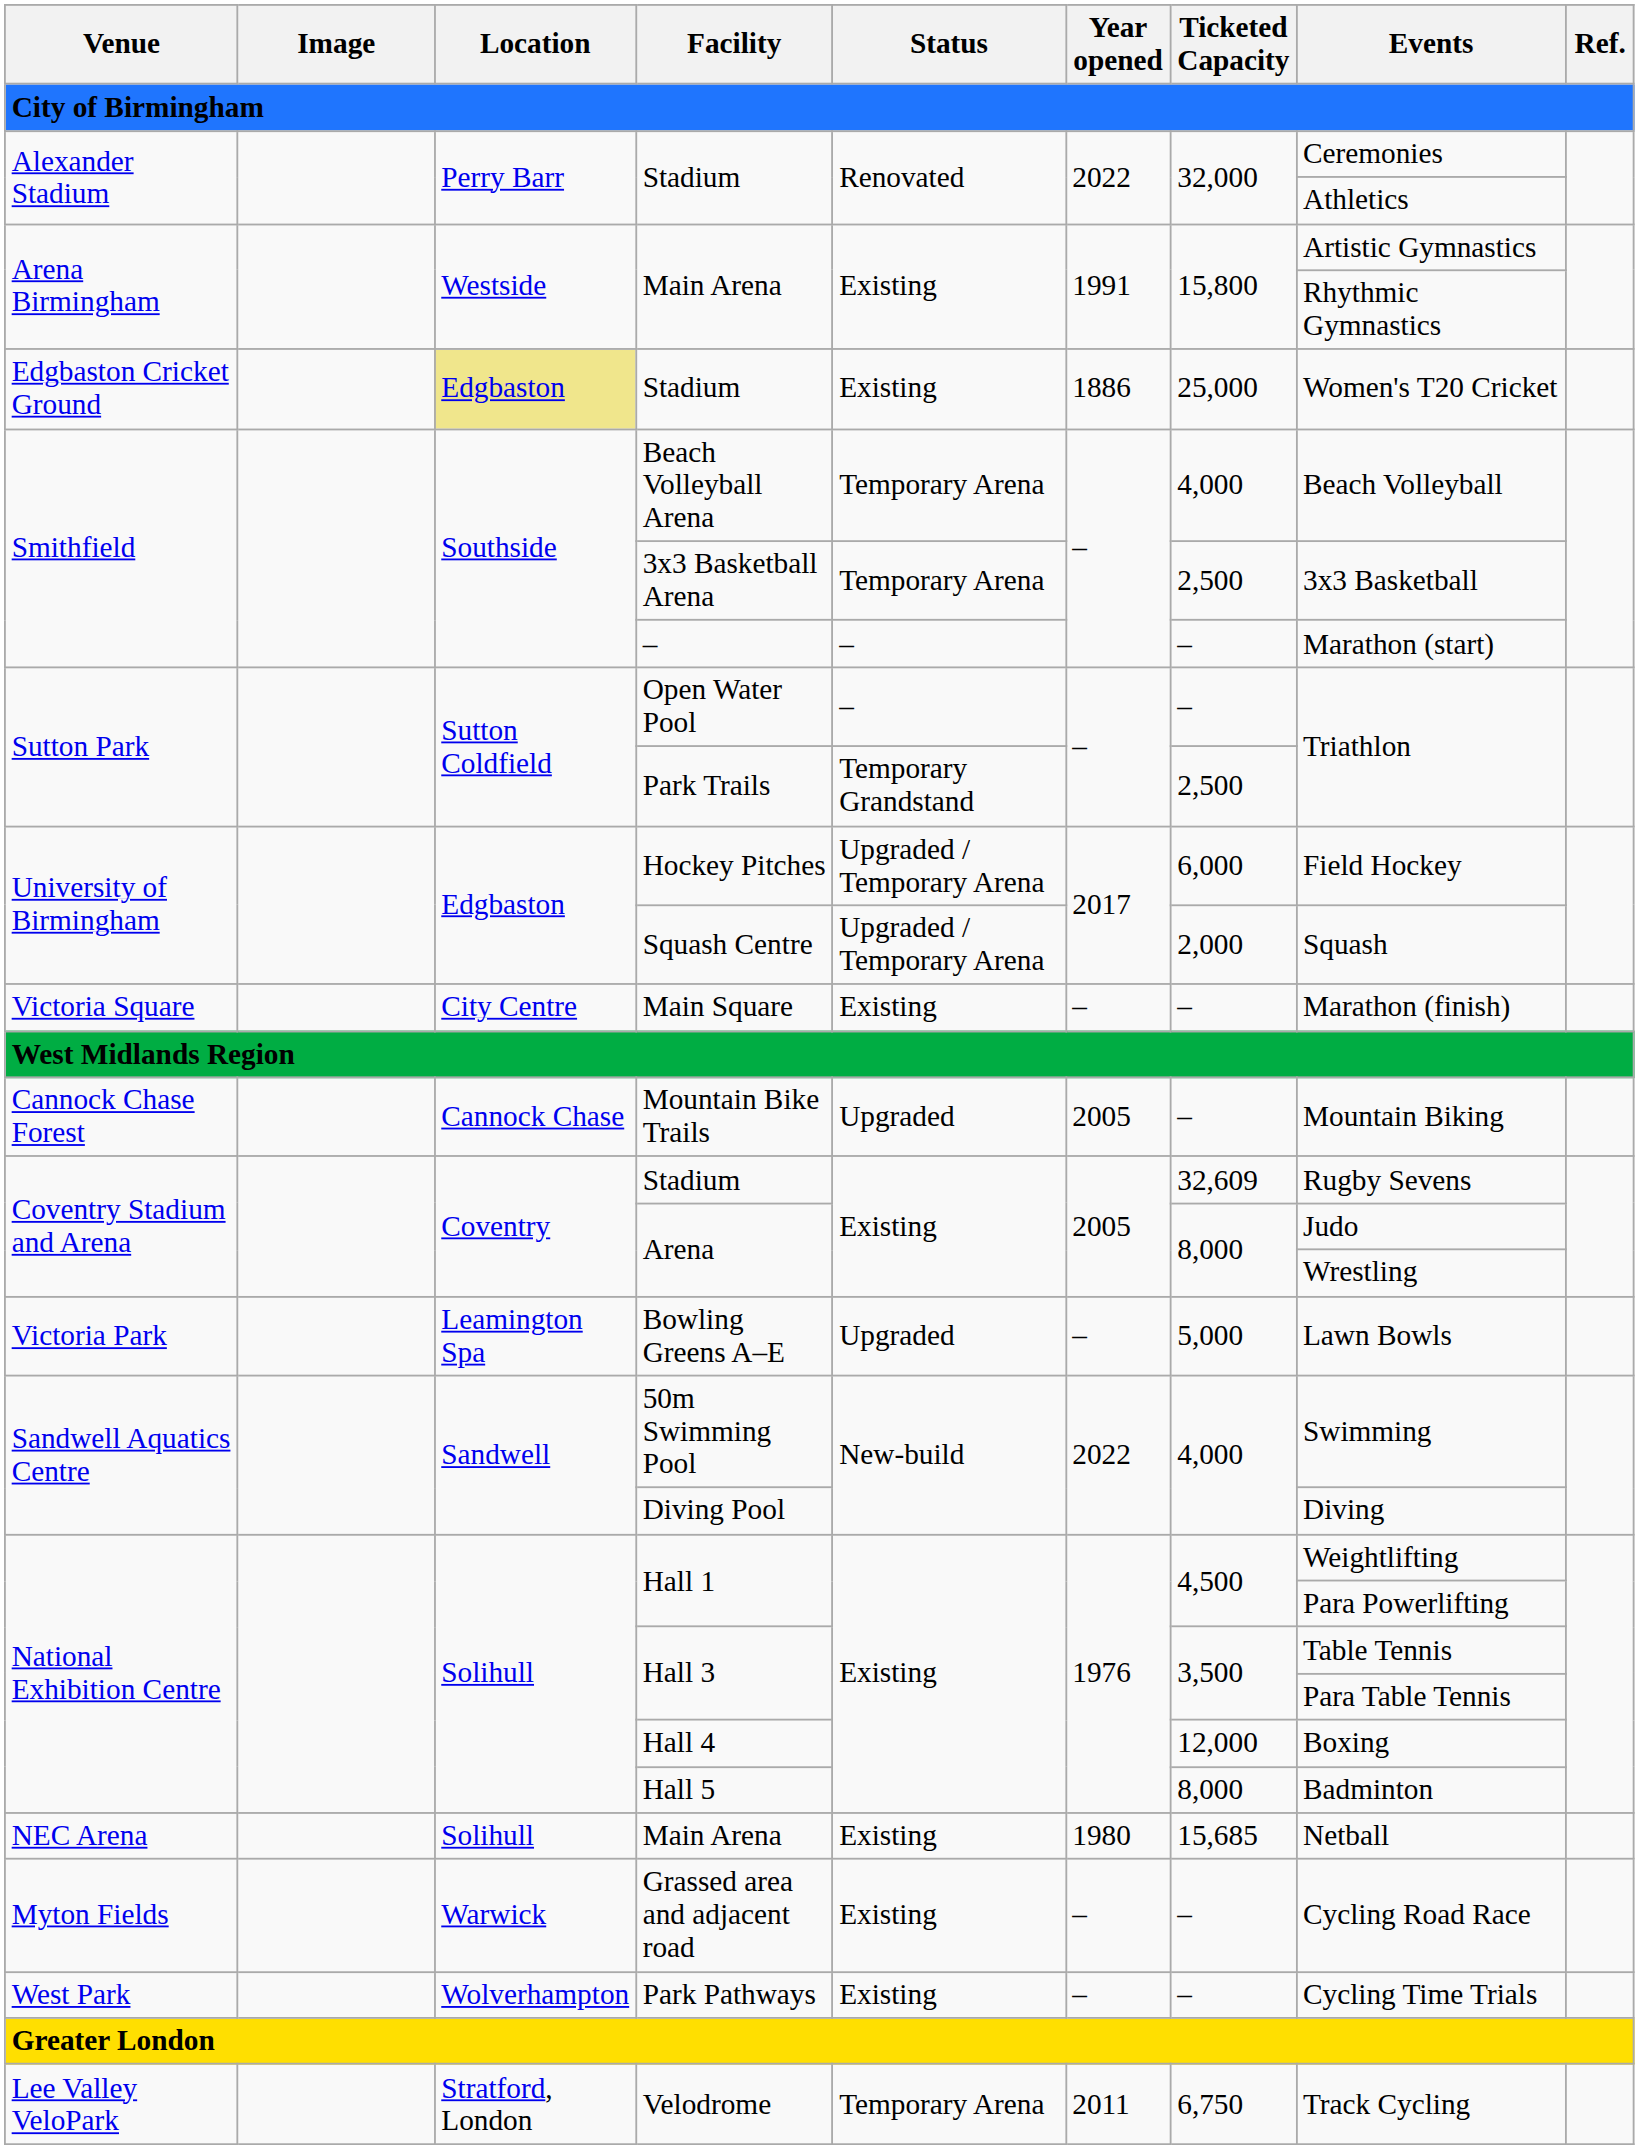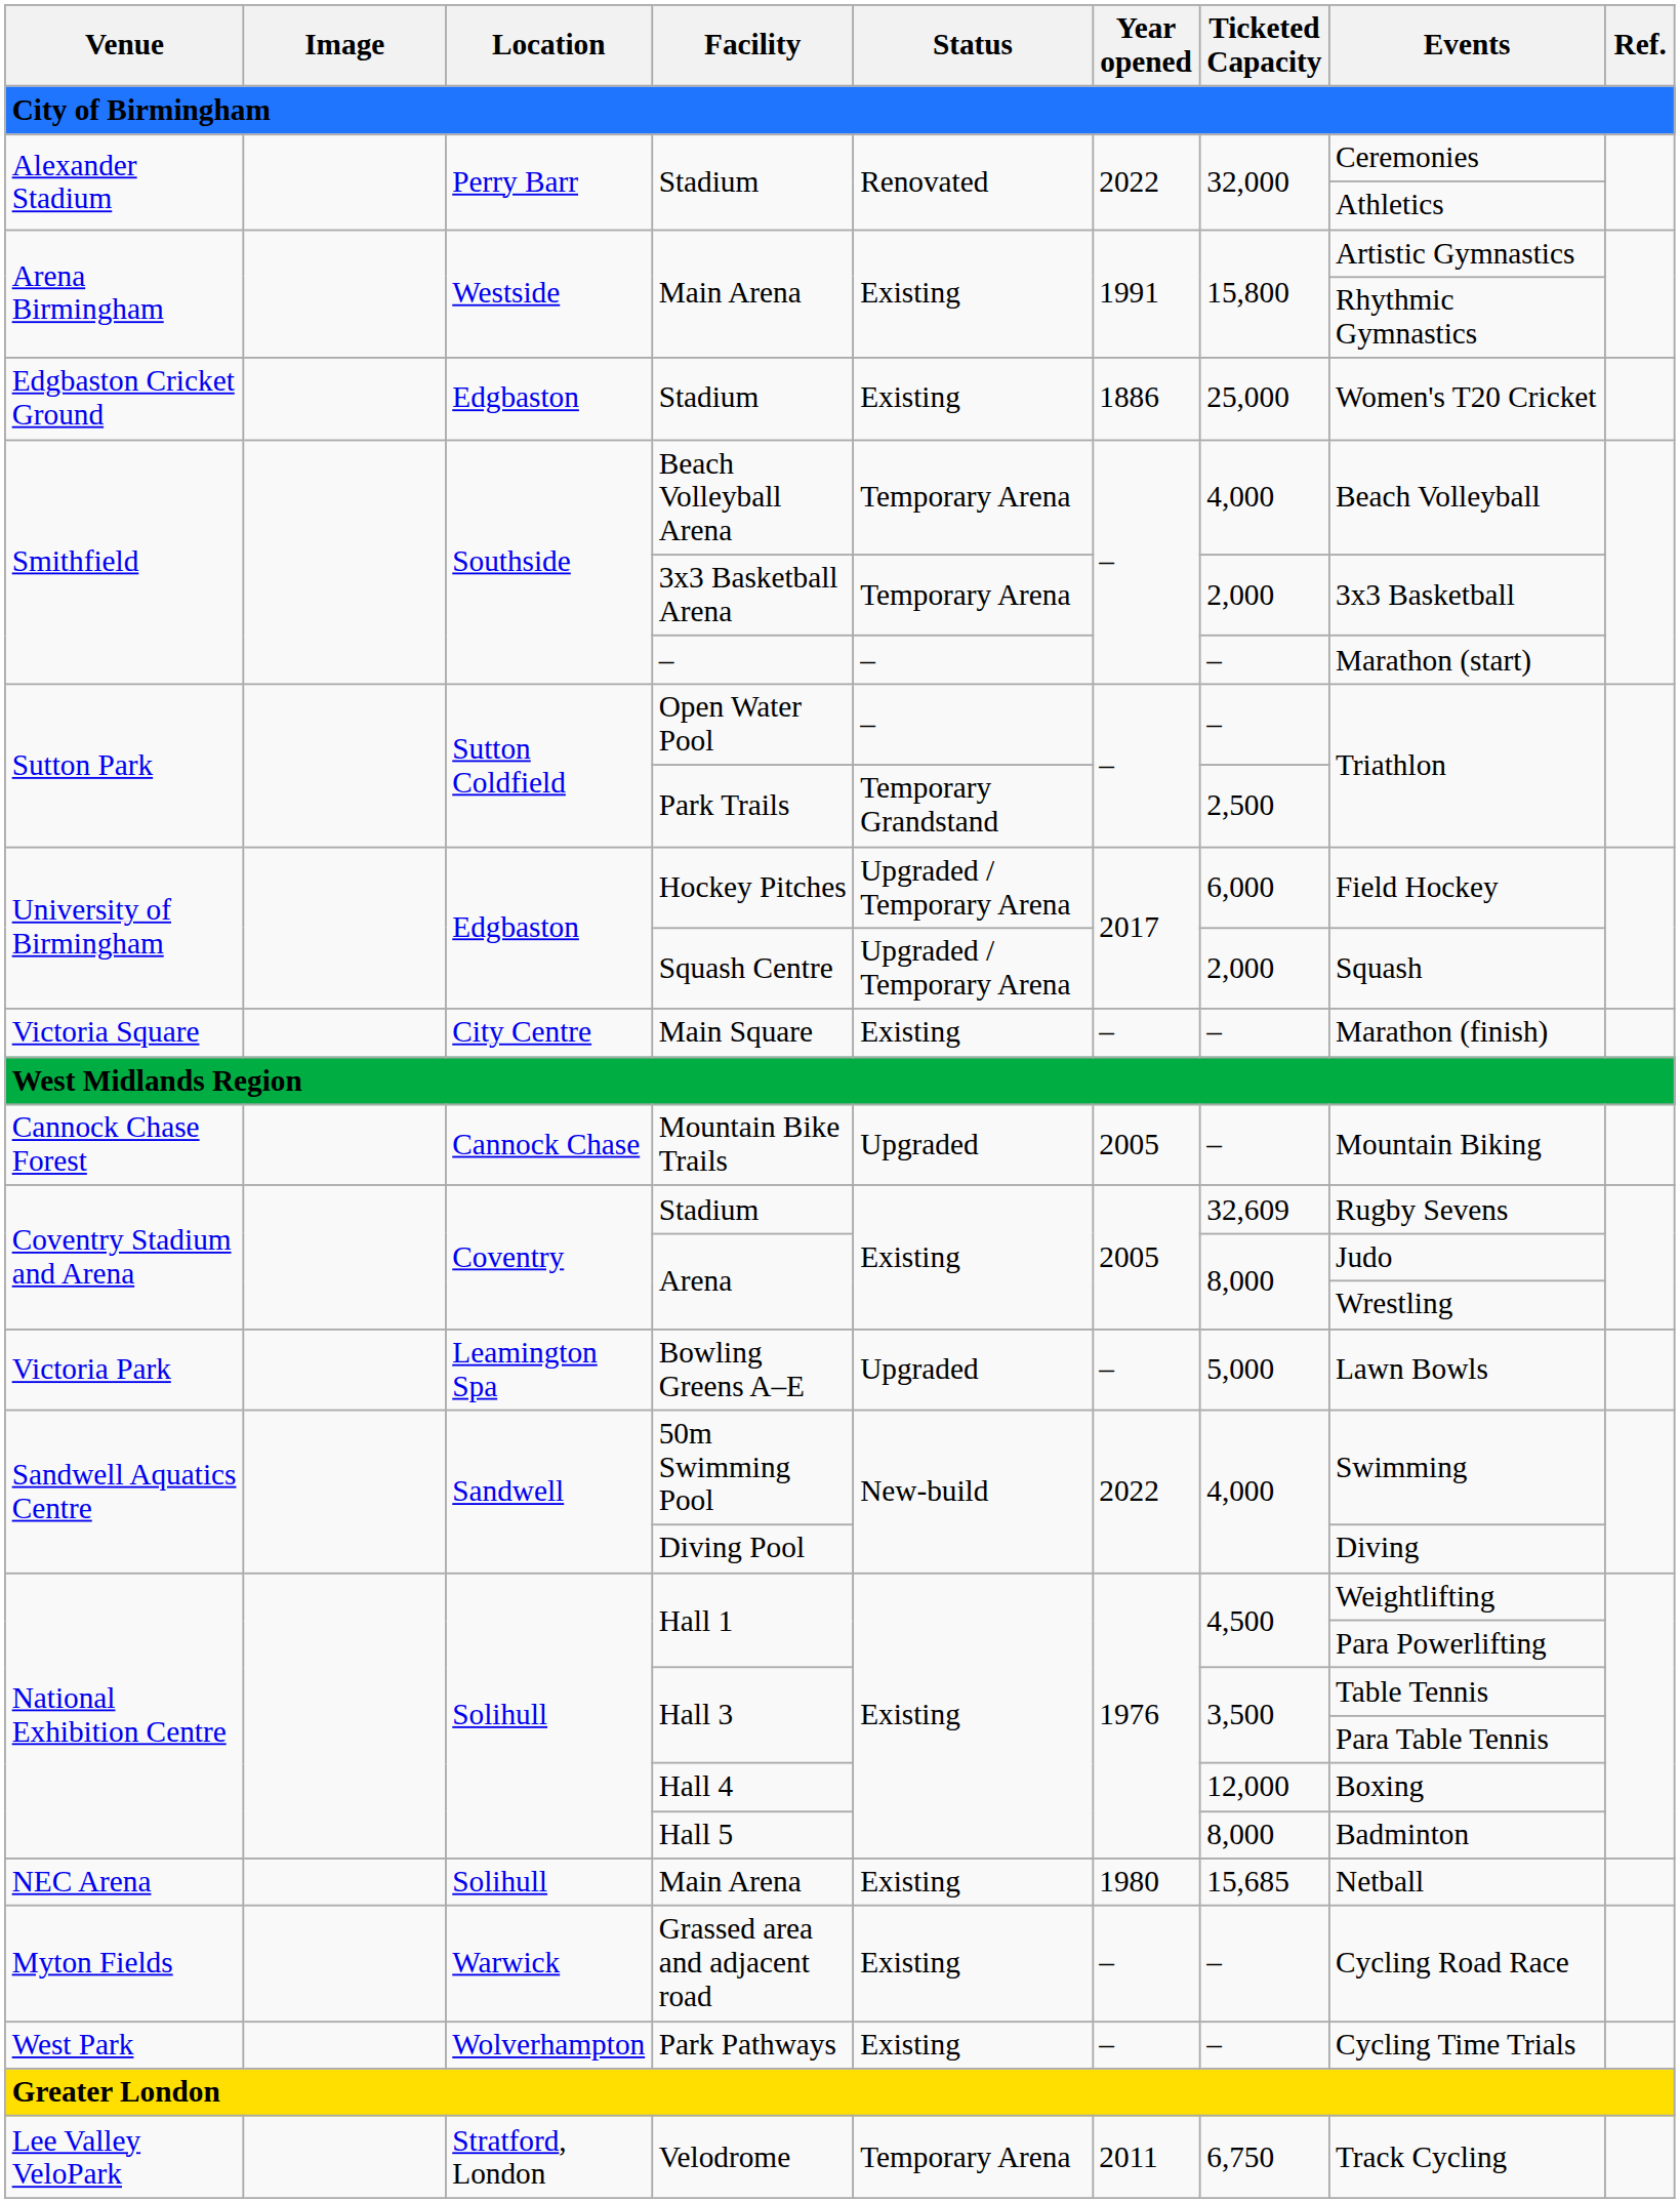Edgbaston Cricket Ground / Stadium | Location: khaki background -> no background
3x3 Basketball Arena | Ticketed Capacity: 2,500 -> 2,000
